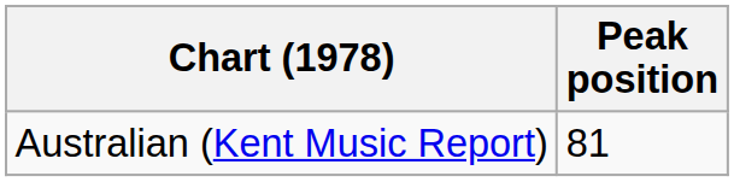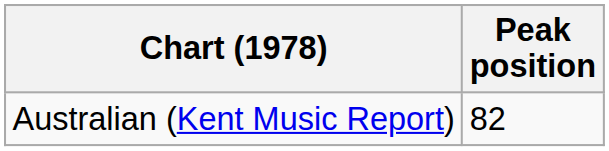Australian (Kent Music Report) | Peak position: 81 -> 82
